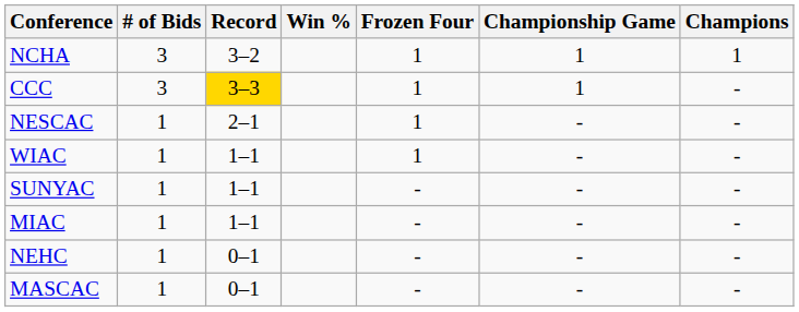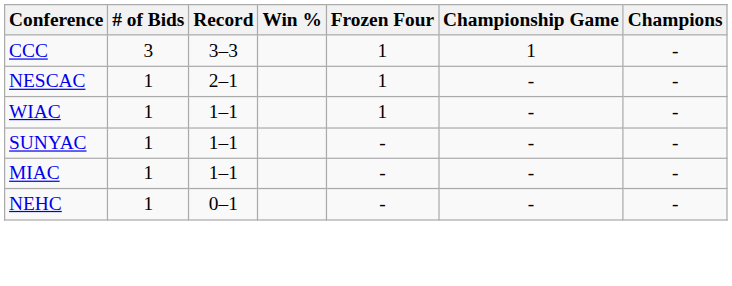- row: NCHA | 3 | 3–2 | 1 | 1 | 1
CCC | Record: gold background -> no background
- row: MASCAC | 1 | 0–1 | - | - | -
